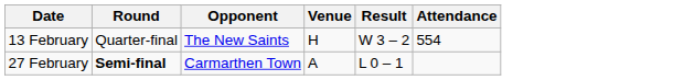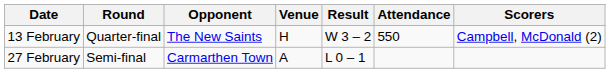+ column: Scorers | Campbell, McDonald (2)
13 February | Attendance: 554 -> 550
27 February | Round: bold -> normal
